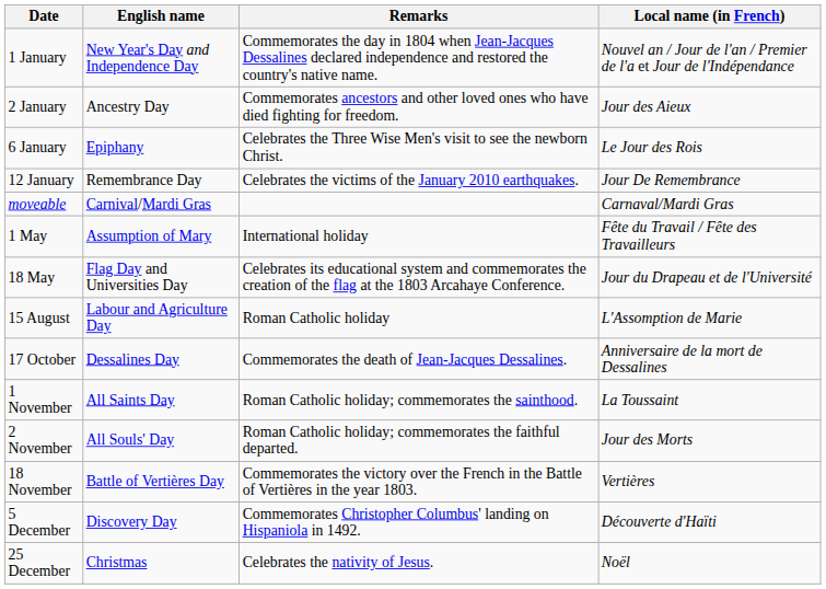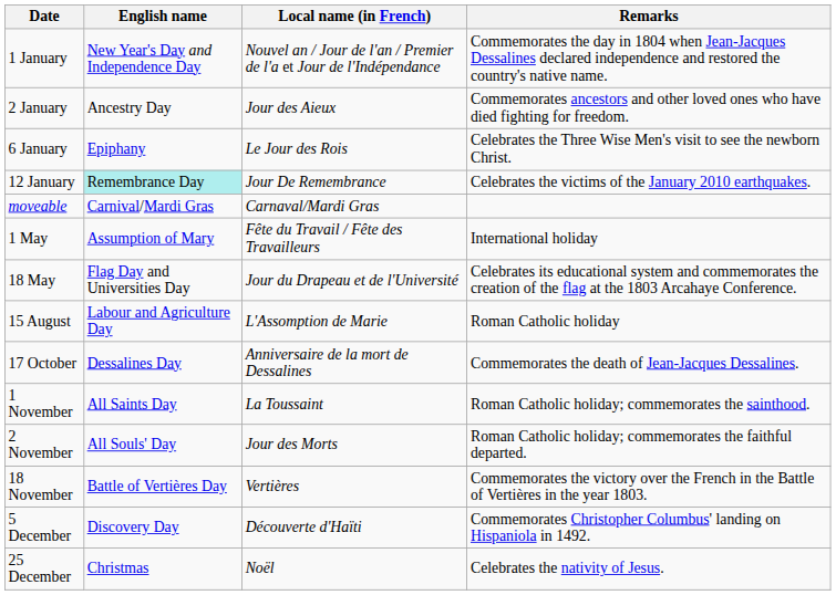columns swapped: Local name (in French) <-> Remarks
12 January | English name: no background -> paleturquoise background
